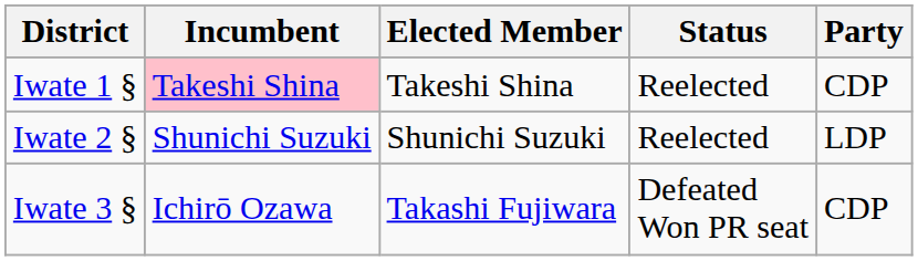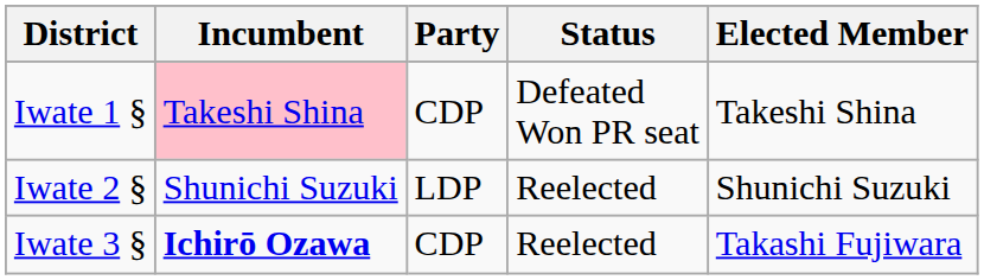columns swapped: Party <-> Elected Member
Iwate 1 § | Status: Reelected -> Defeated Won PR seat
Iwate 3 § | Incumbent: normal -> bold
Iwate 3 § | Status: Defeated Won PR seat -> Reelected
